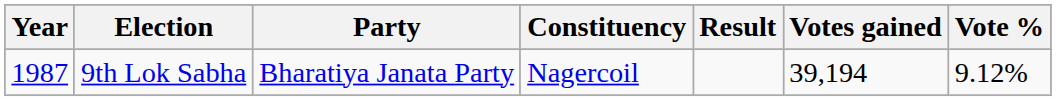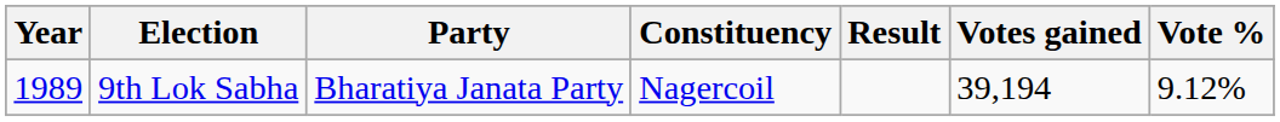9th Lok Sabha | Year: 1987 -> 1989
